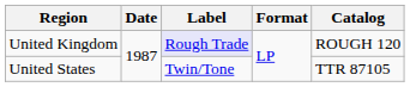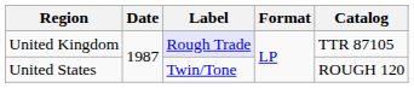United Kingdom | Catalog: ROUGH 120 -> TTR 87105
United States | Catalog: TTR 87105 -> ROUGH 120
